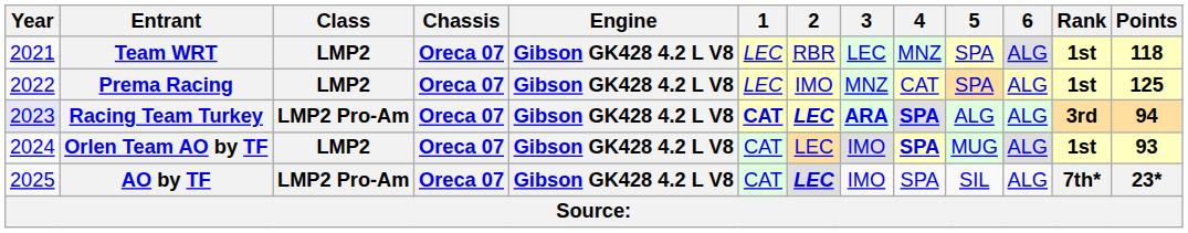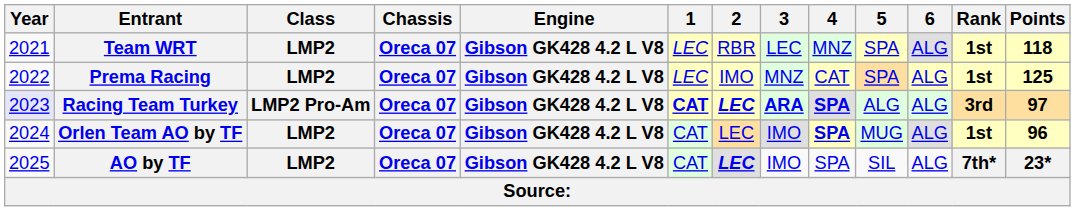Racing Team Turkey | Points: 94 -> 97
Orlen Team AO by TF | Points: 93 -> 96
AO by TF | Class: LMP2 Pro-Am -> LMP2
